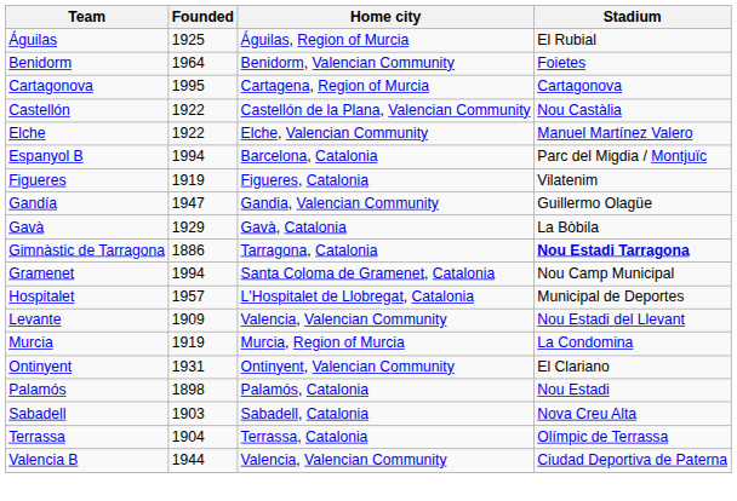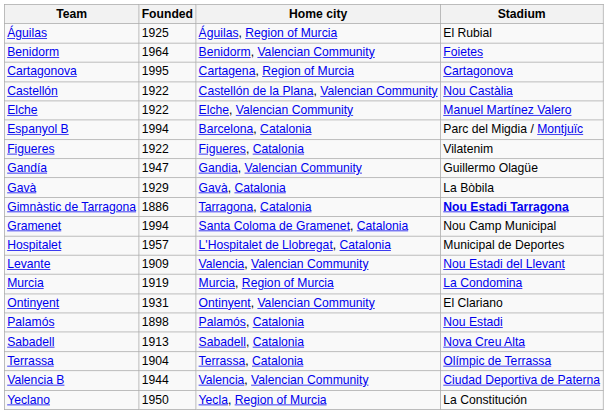Figueres | Founded: 1919 -> 1922
Sabadell | Founded: 1903 -> 1913
+ row: Yeclano | 1950 | Yecla, Region of Murcia | La Constitución
